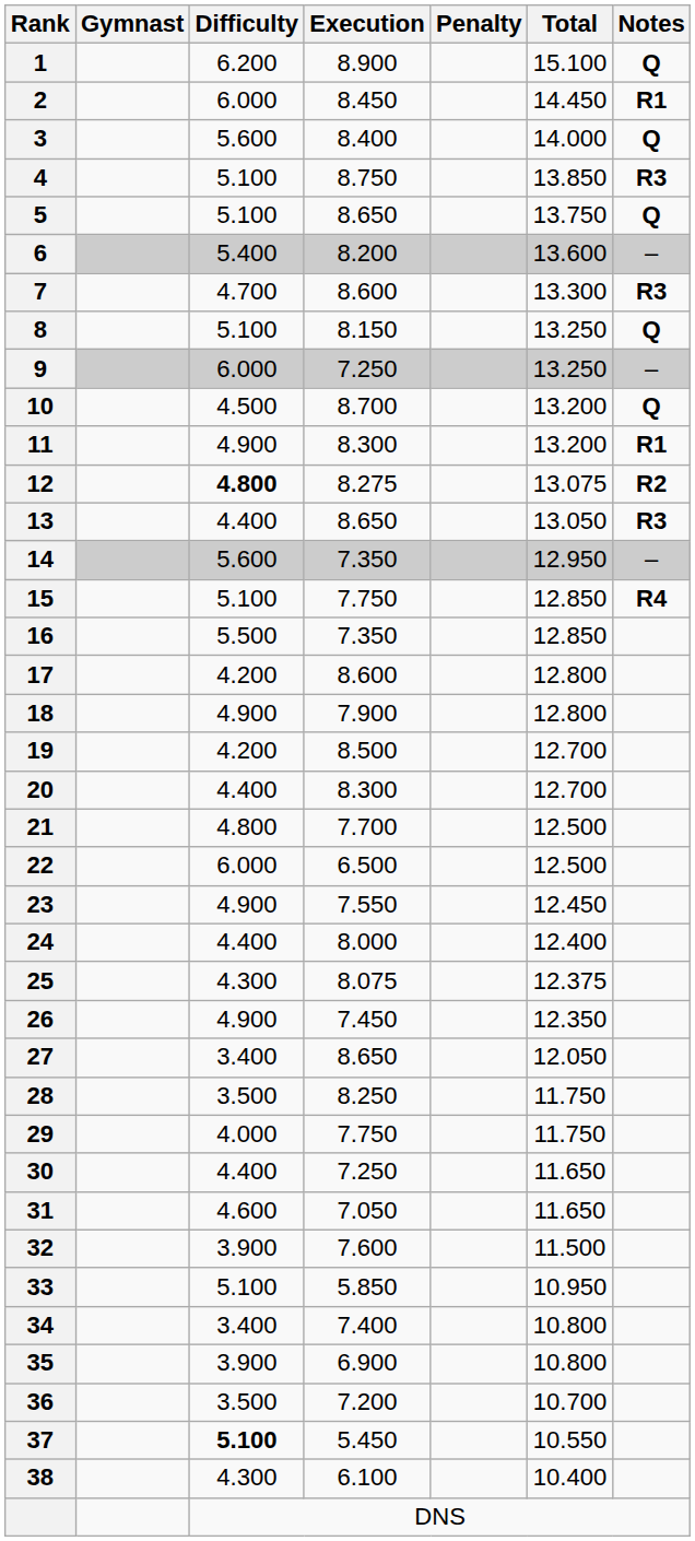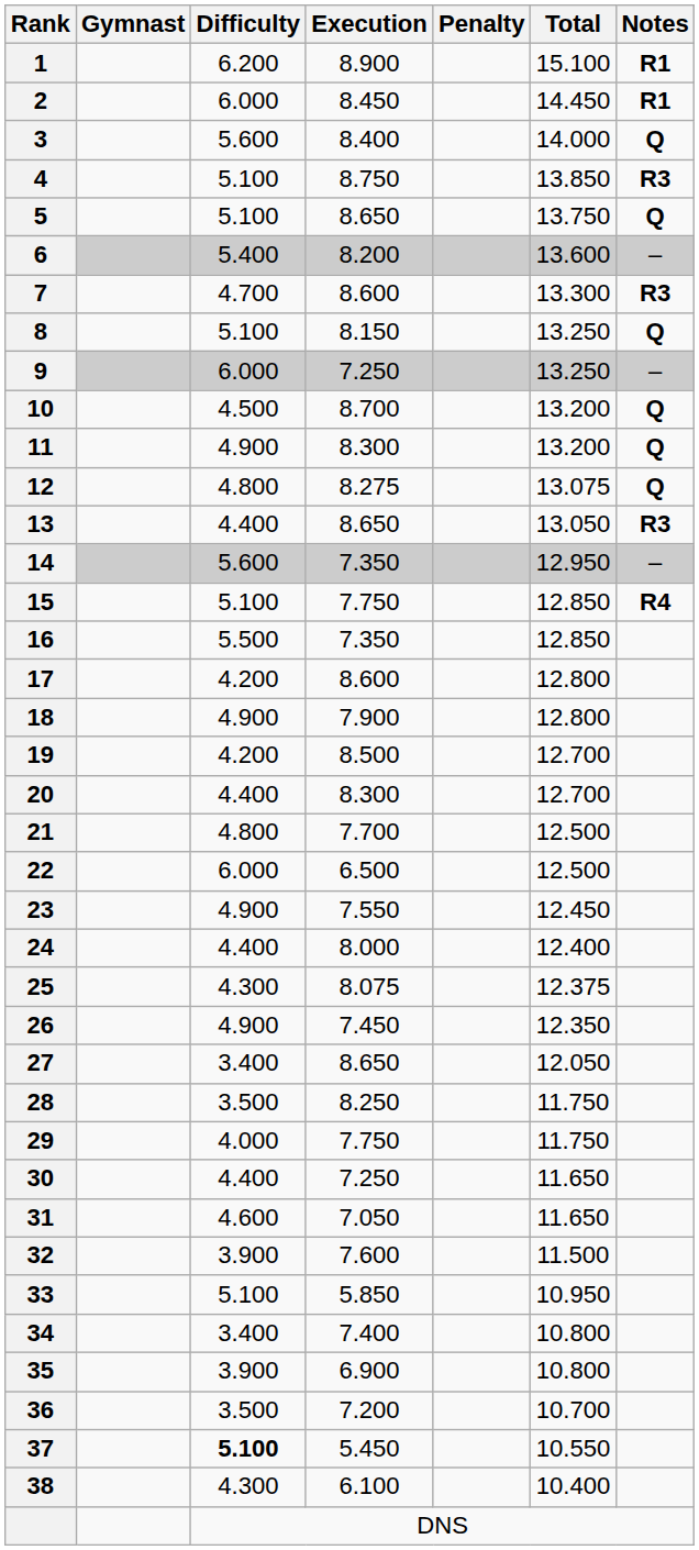1 | Notes: Q -> R1
11 | Notes: R1 -> Q
12 | Difficulty: bold -> normal
12 | Notes: R2 -> Q
